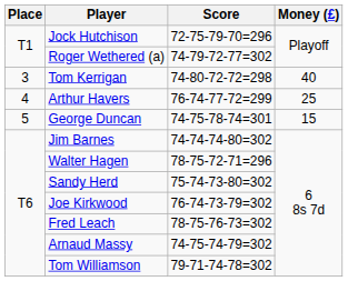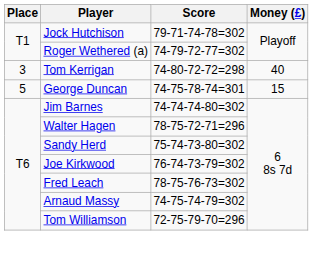Jock Hutchison | Score: 72-75-79-70=296 -> 79-71-74-78=302
- row: 4 | Arthur Havers | 76-74-77-72=299 | 25
Tom Williamson | Score: 79-71-74-78=302 -> 72-75-79-70=296
